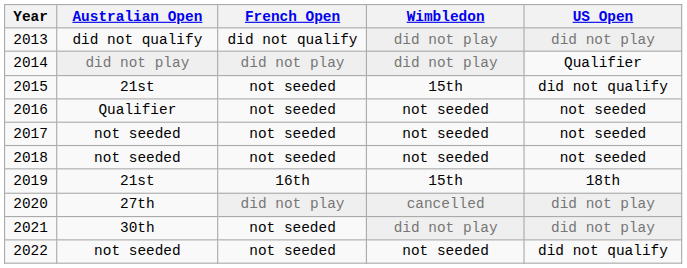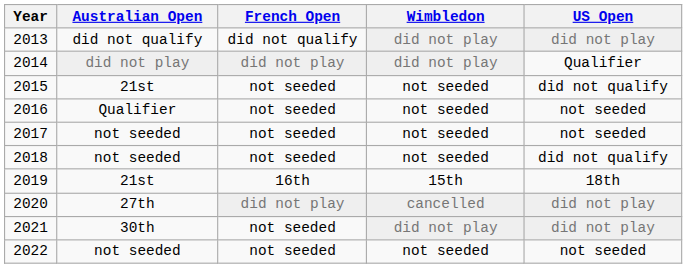2015 | Wimbledon: 15th -> not seeded
2018 | US Open: not seeded -> did not qualify
2022 | US Open: did not qualify -> not seeded
